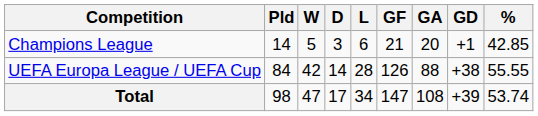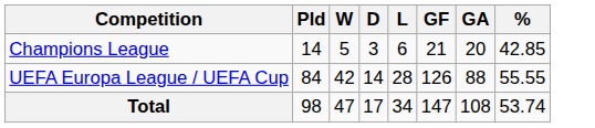- column: GD | +1 | +38 | +39
